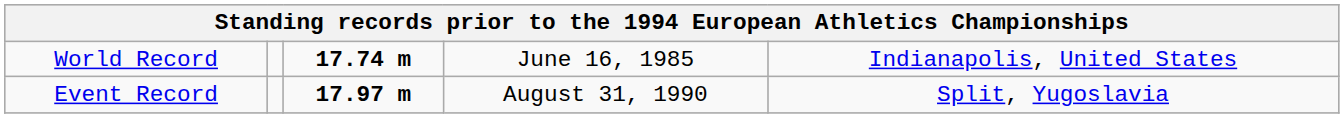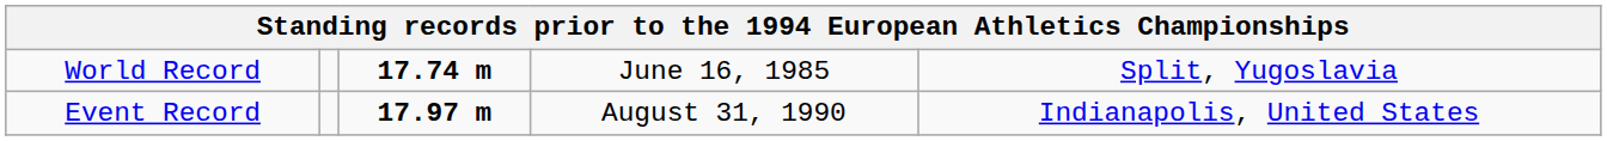World Record | column 5: Indianapolis, United States -> Split, Yugoslavia
Event Record | column 5: Split, Yugoslavia -> Indianapolis, United States
